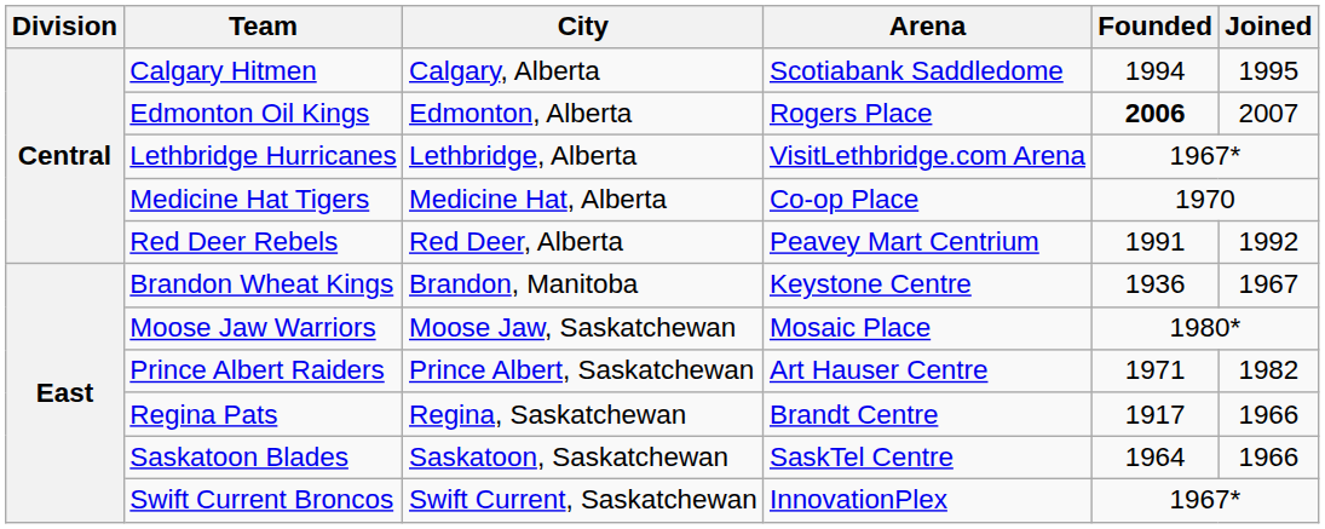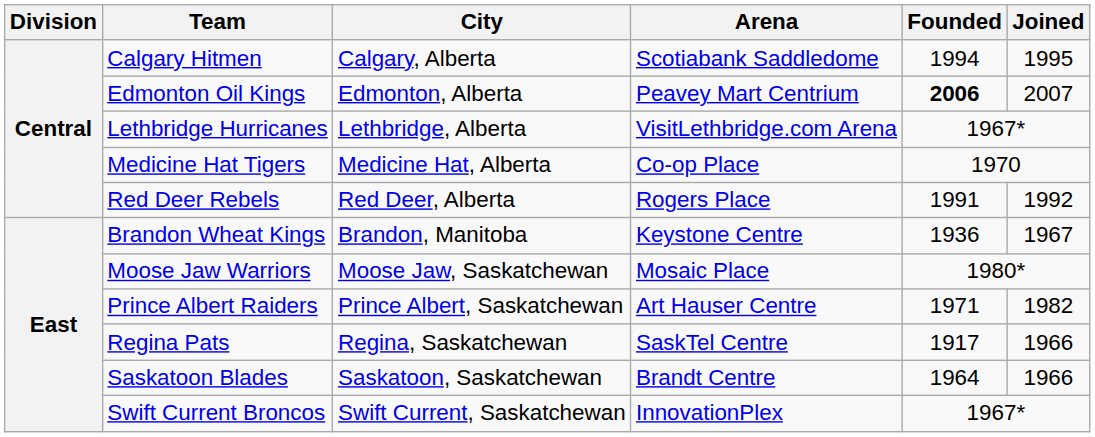Edmonton Oil Kings | Arena: Rogers Place -> Peavey Mart Centrium
Red Deer Rebels | Arena: Peavey Mart Centrium -> Rogers Place
Regina Pats | Arena: Brandt Centre -> SaskTel Centre
Saskatoon Blades | Arena: SaskTel Centre -> Brandt Centre
